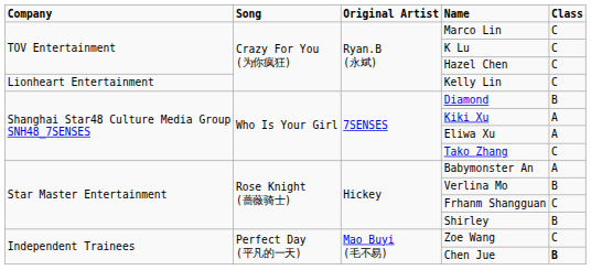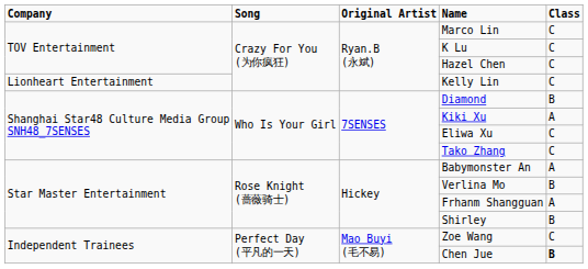Eliwa Xu | Class: A -> C
Frhanm Shangguan | Class: C -> A
